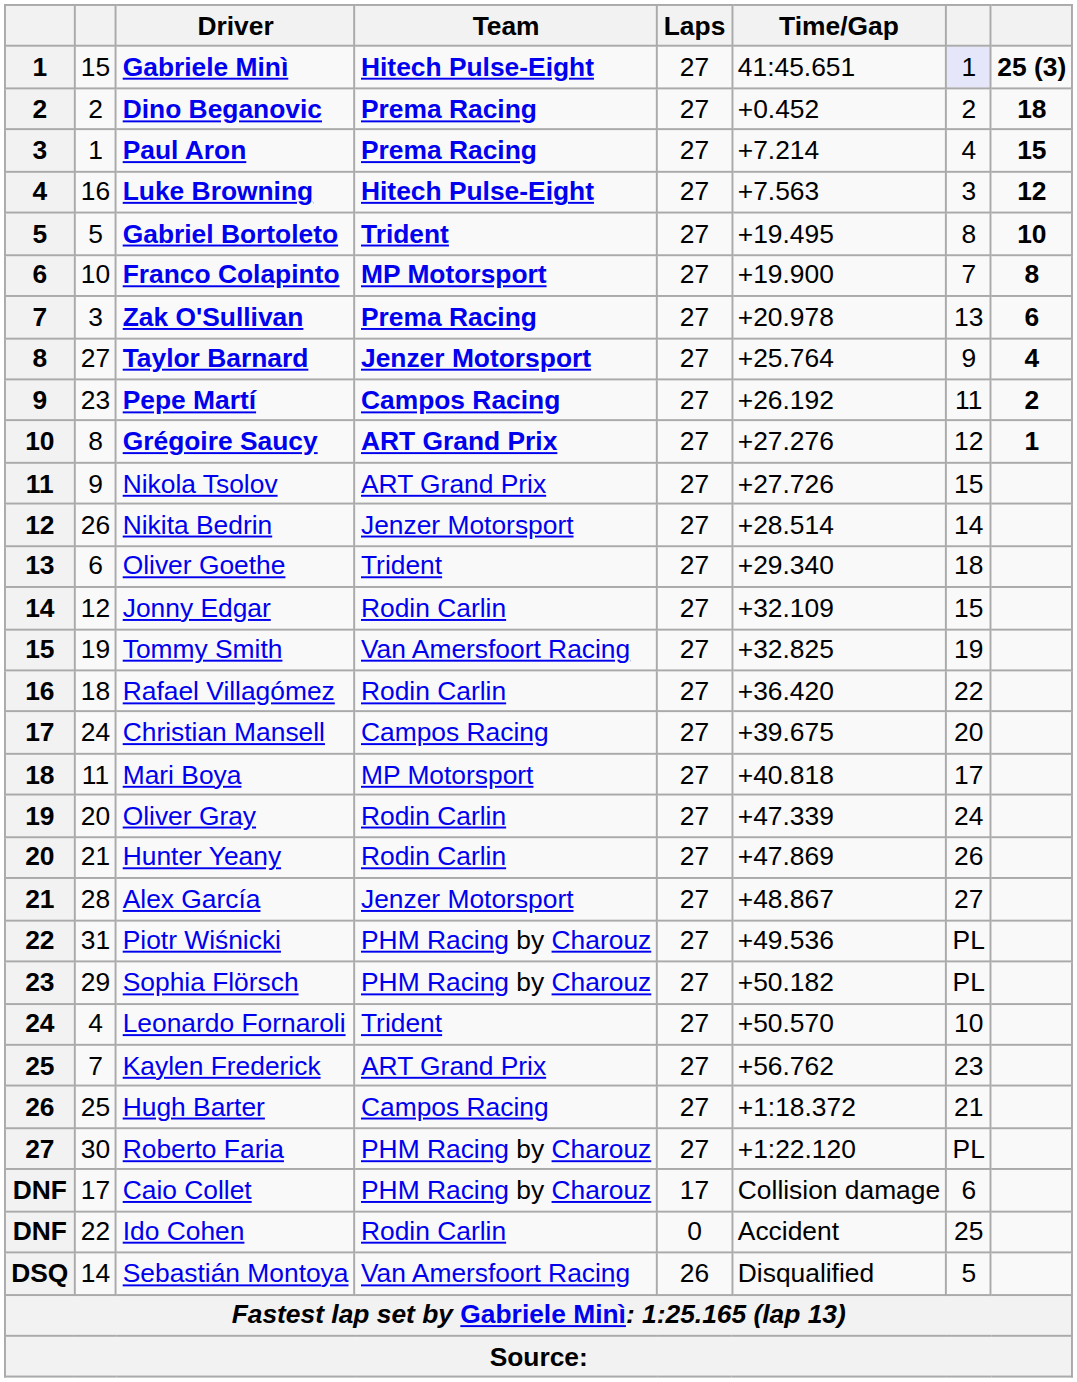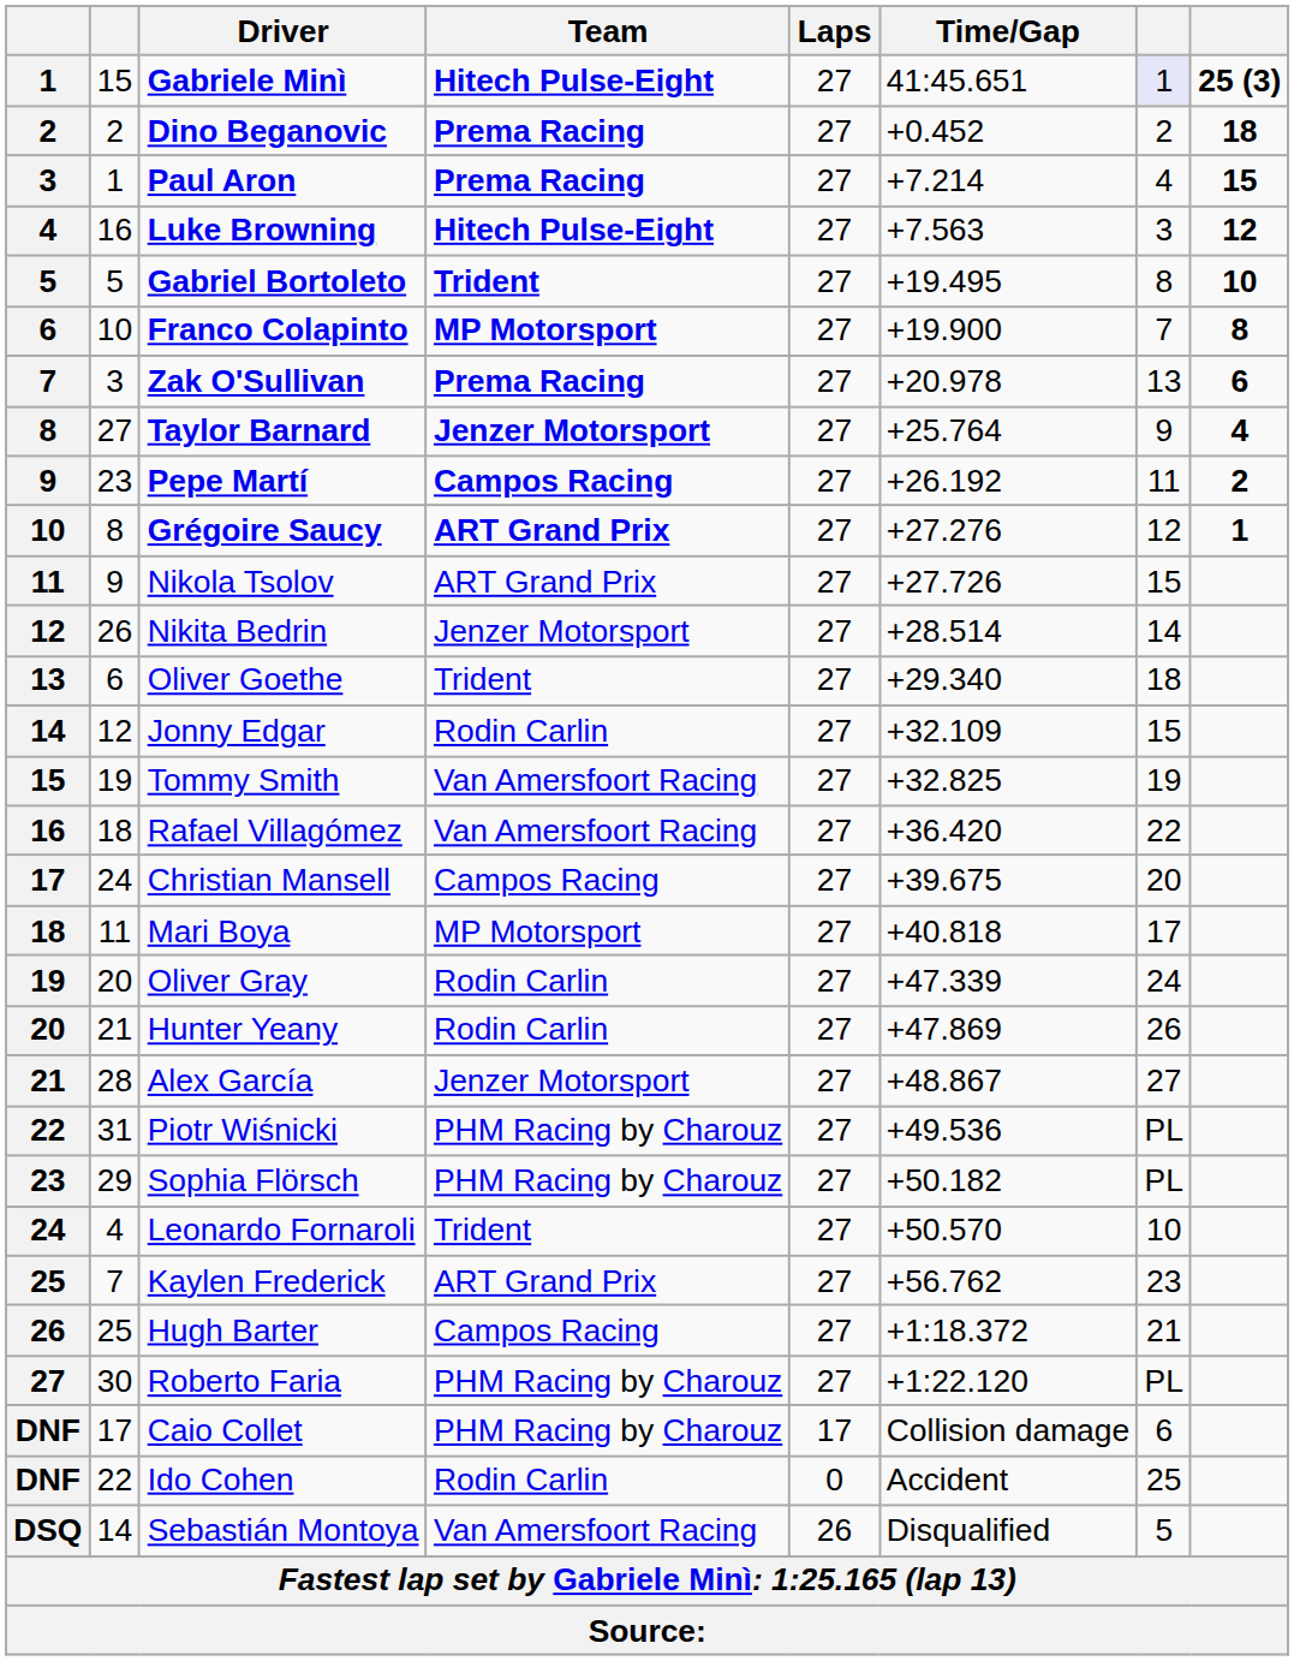Rafael Villagómez | Team: Rodin Carlin -> Van Amersfoort Racing
